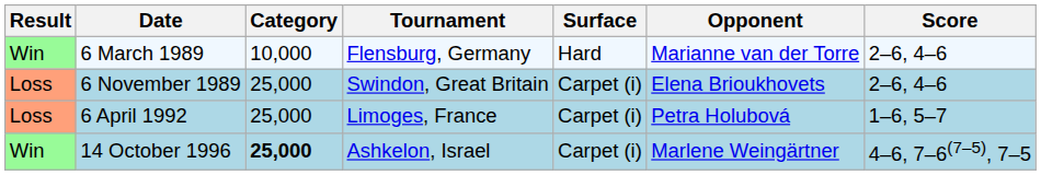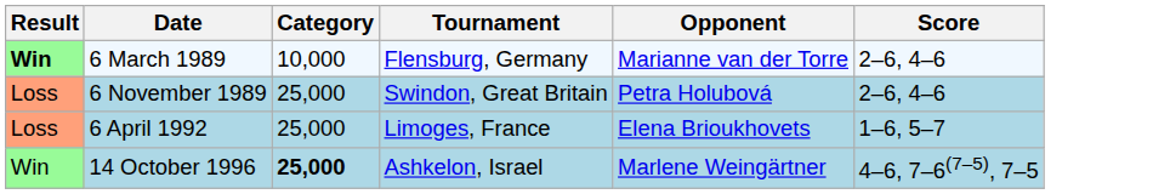- column: Surface | Hard | Carpet (i) | Carpet (i) | Carpet (i)
6 March 1989 | Result: normal -> bold
6 November 1989 | Opponent: Elena Brioukhovets -> Petra Holubová
6 April 1992 | Opponent: Petra Holubová -> Elena Brioukhovets
